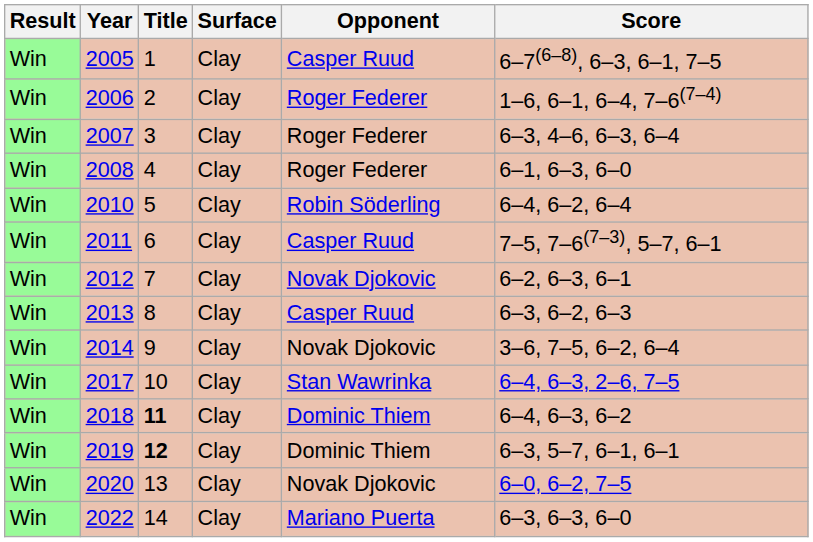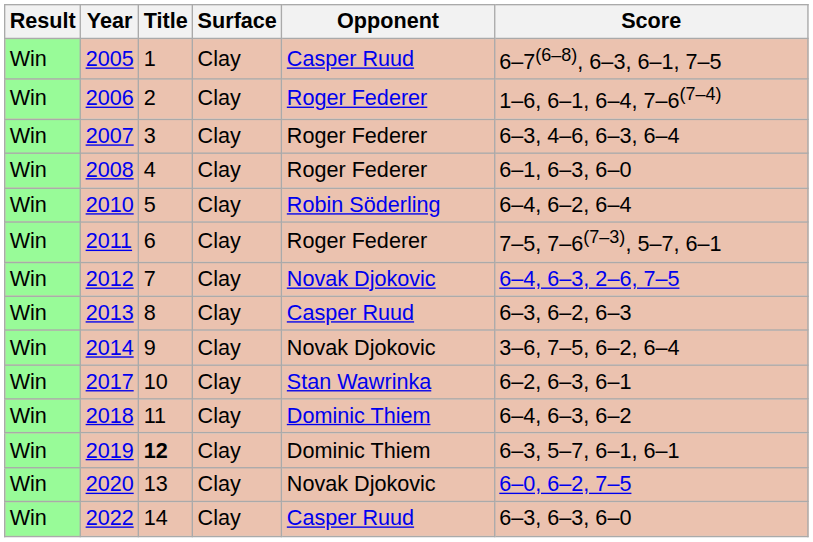2011 | Opponent: Casper Ruud -> Roger Federer
2012 | Score: 6–2, 6–3, 6–1 -> 6–4, 6–3, 2–6, 7–5
2017 | Score: 6–4, 6–3, 2–6, 7–5 -> 6–2, 6–3, 6–1
2018 | Title: bold -> normal
2022 | Opponent: Mariano Puerta -> Casper Ruud
